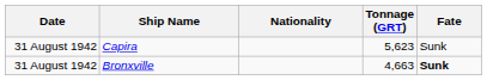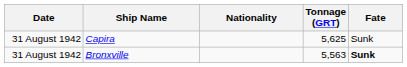Capira | Tonnage (GRT): 5,623 -> 5,625
Bronxville | Tonnage (GRT): 4,663 -> 5,563
